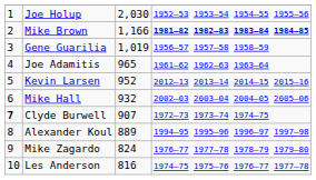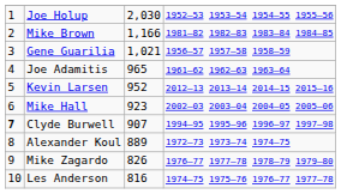Mike Brown | column 4: bold -> normal
Gene Guarilia | column 3: 1,019 -> 1,021
Mike Hall | column 3: 932 -> 923
Clyde Burwell | column 4: 1972–73 1973–74 1974–75 -> 1994–95 1995–96 1996–97 1997–98
Alexander Koul | column 4: 1994–95 1995–96 1996–97 1997–98 -> 1972–73 1973–74 1974–75
Mike Zagardo | column 3: 824 -> 826
